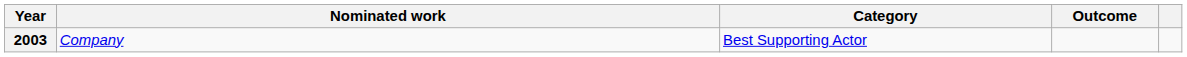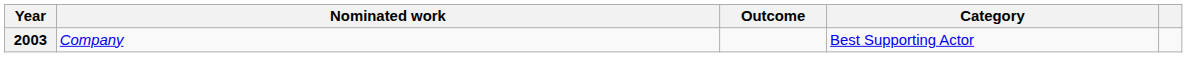columns swapped: Category <-> Outcome
